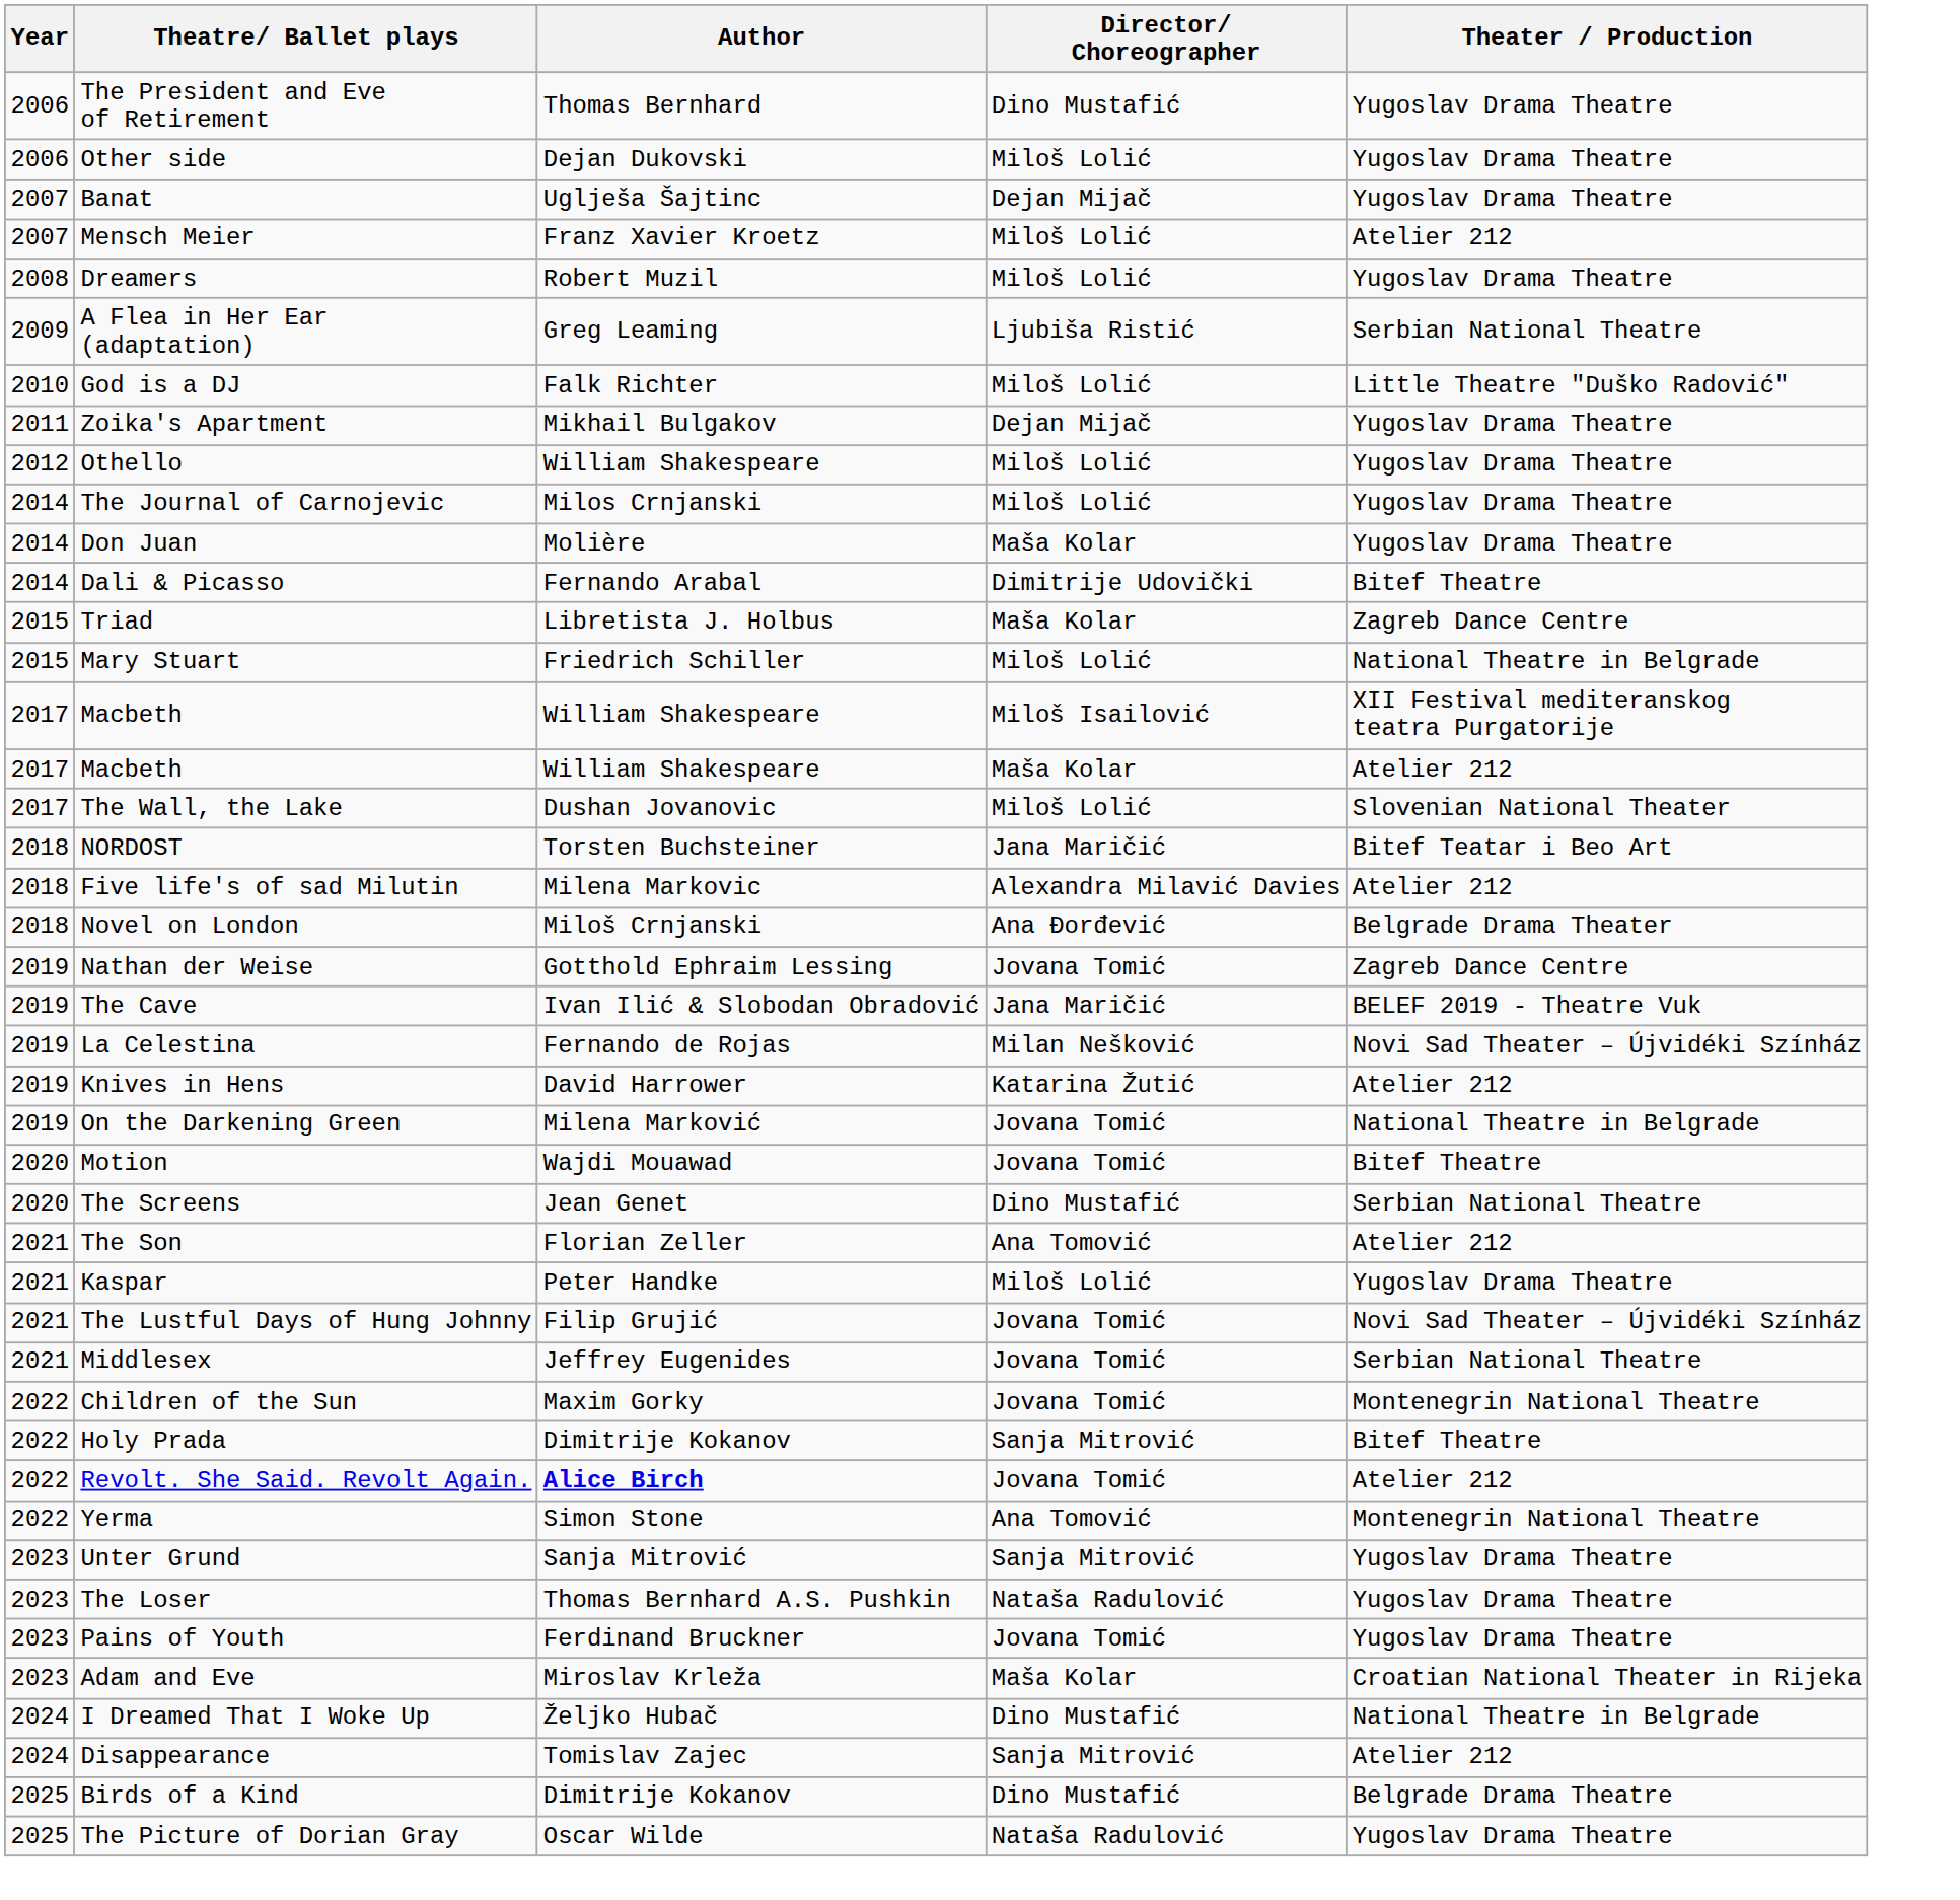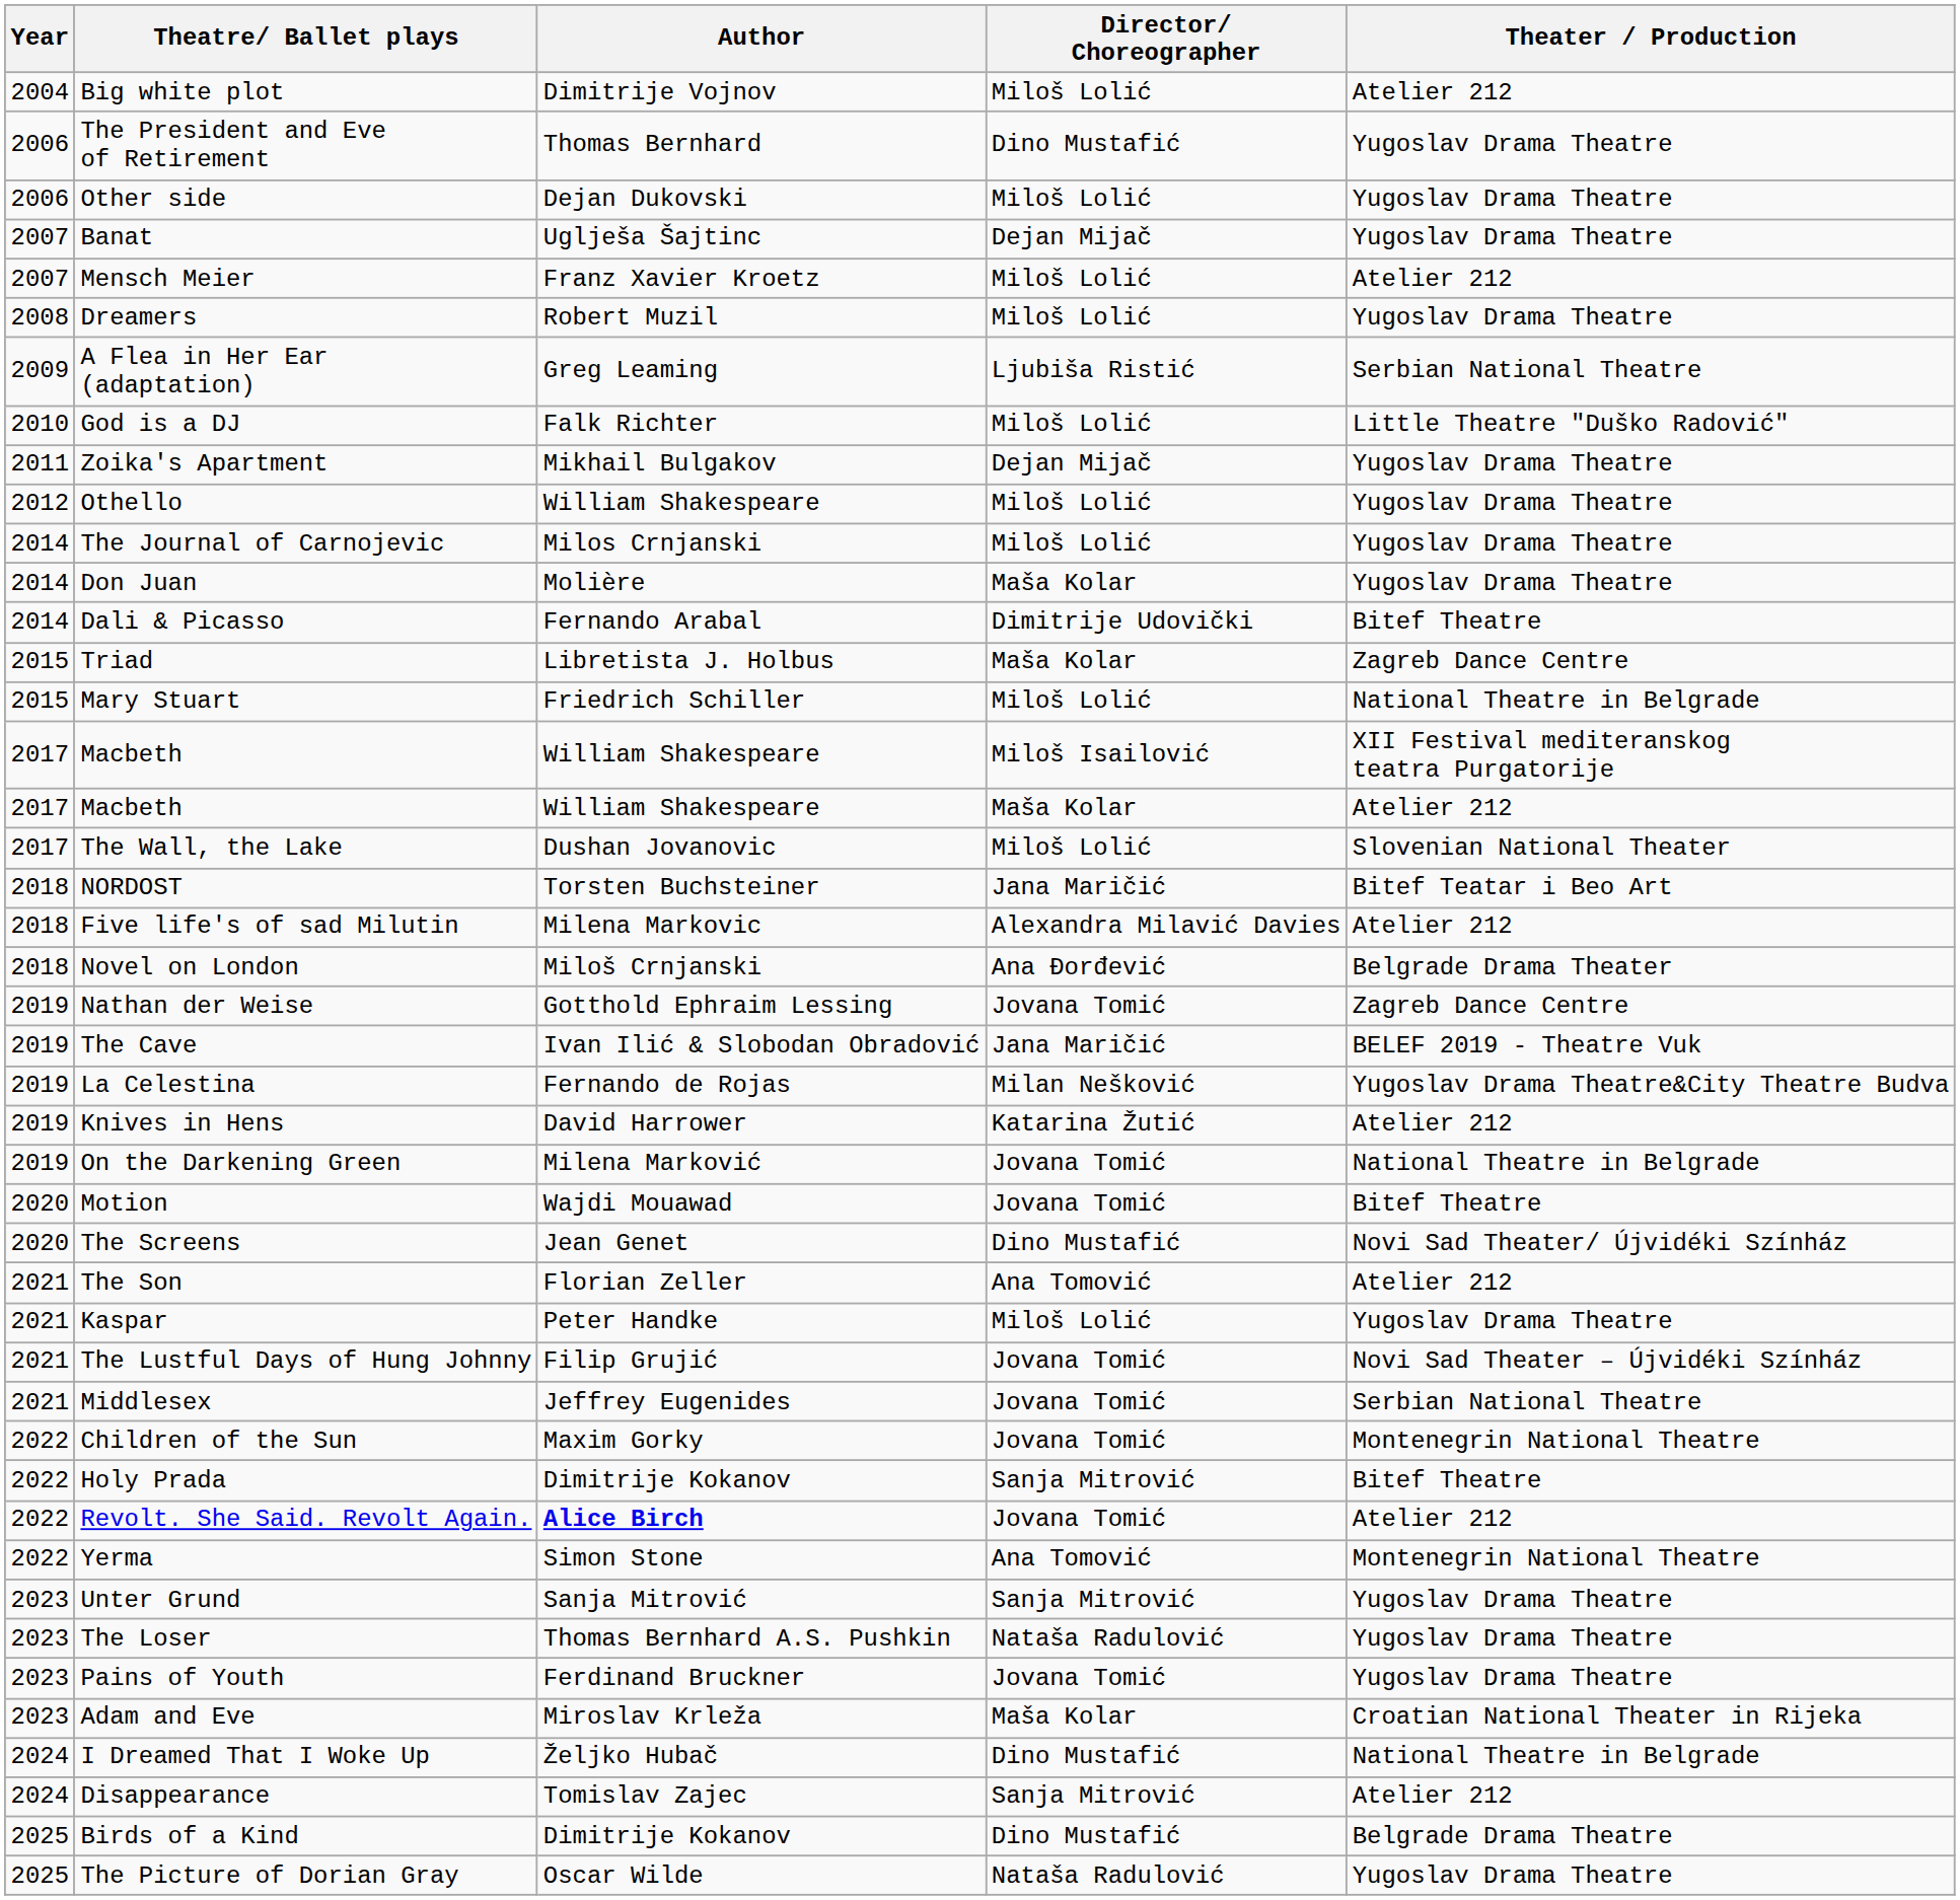+ row: 2004 | Big white plot | Dimitrije Vojnov | Miloš Lolić | Atelier 212
La Celestina | Theater / Production: Novi Sad Theater – Újvidéki Színház -> Yugoslav Drama Theatre&City Theatre Budva
The Screens | Theater / Production: Serbian National Theatre -> Novi Sad Theater/ Újvidéki Színház
